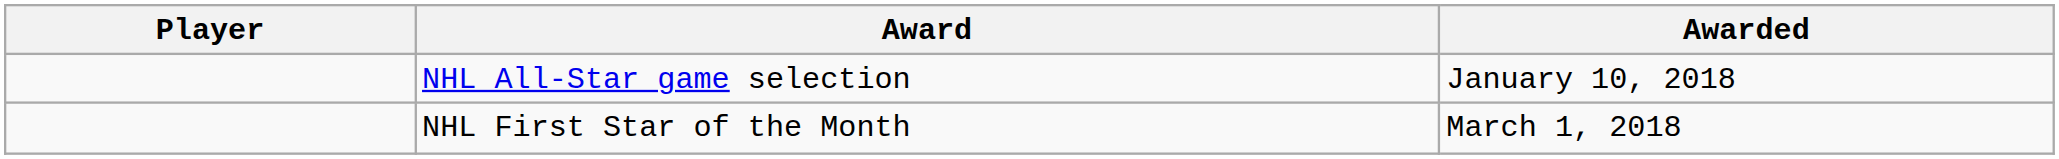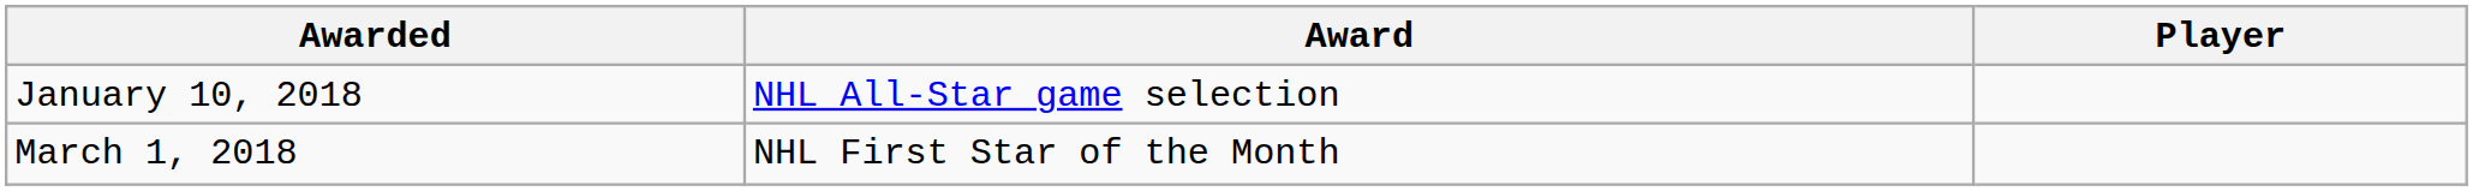columns swapped: Player <-> Awarded
